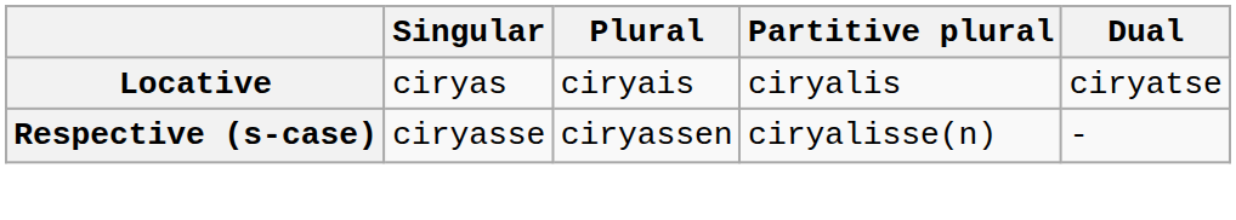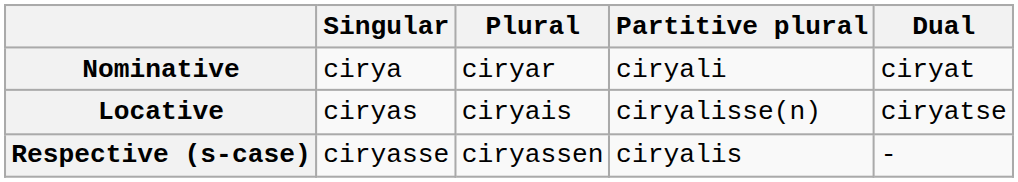+ row: Nominative | cirya | ciryar | ciryali | ciryat
Locative | Partitive plural: ciryalis -> ciryalisse(n)
Respective (s-case) | Partitive plural: ciryalisse(n) -> ciryalis
